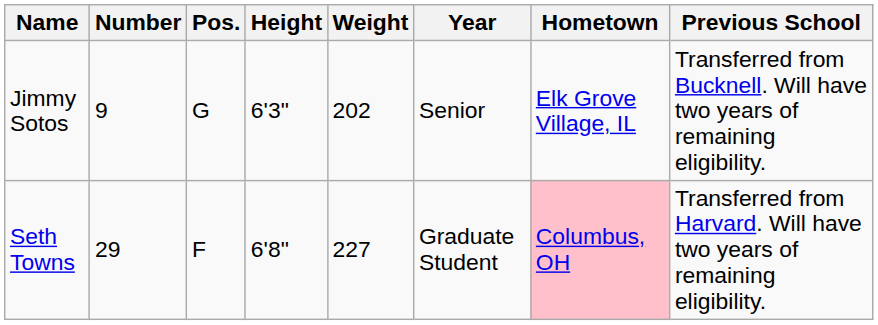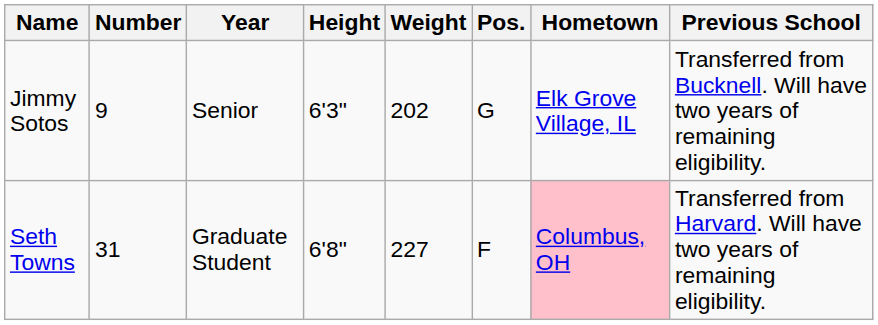columns swapped: Pos. <-> Year
Seth Towns | Number: 29 -> 31
